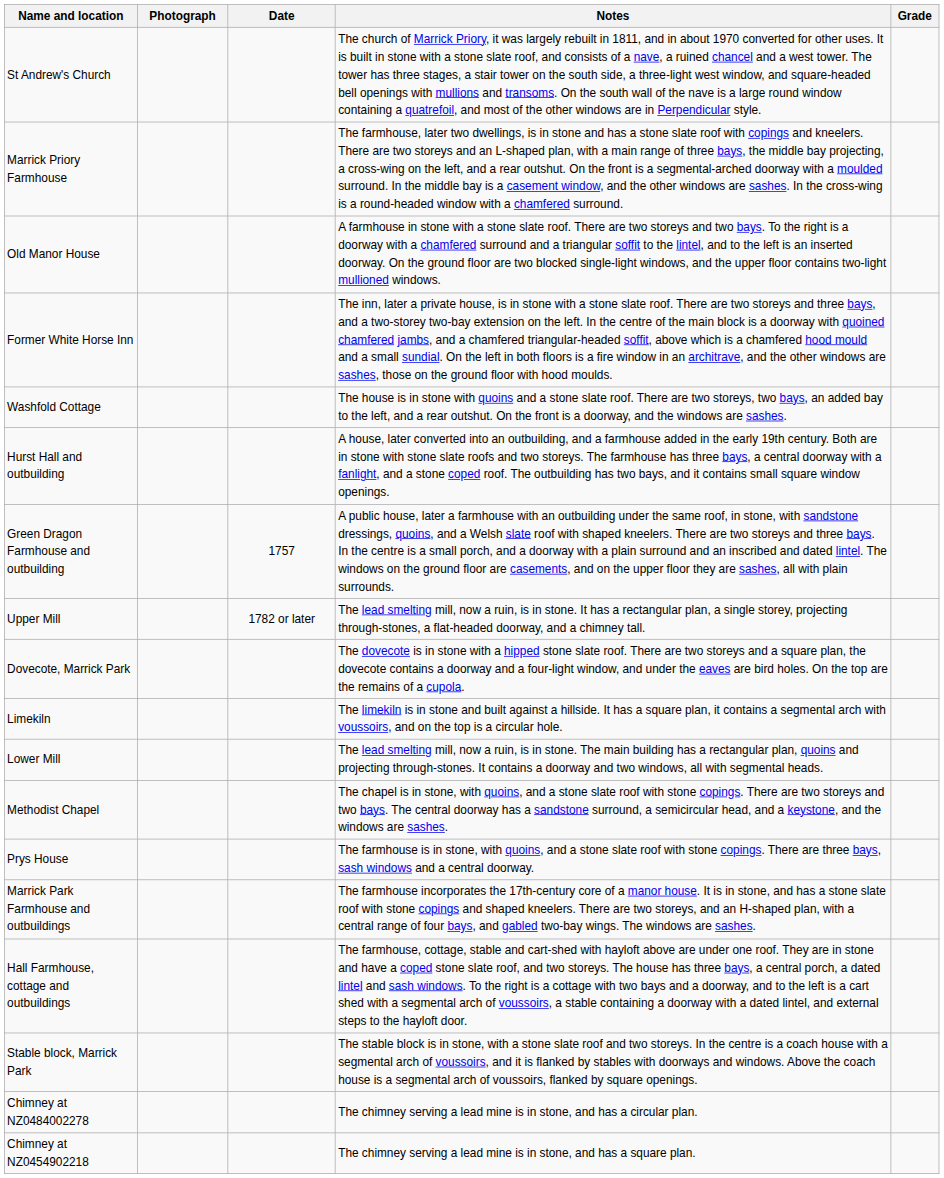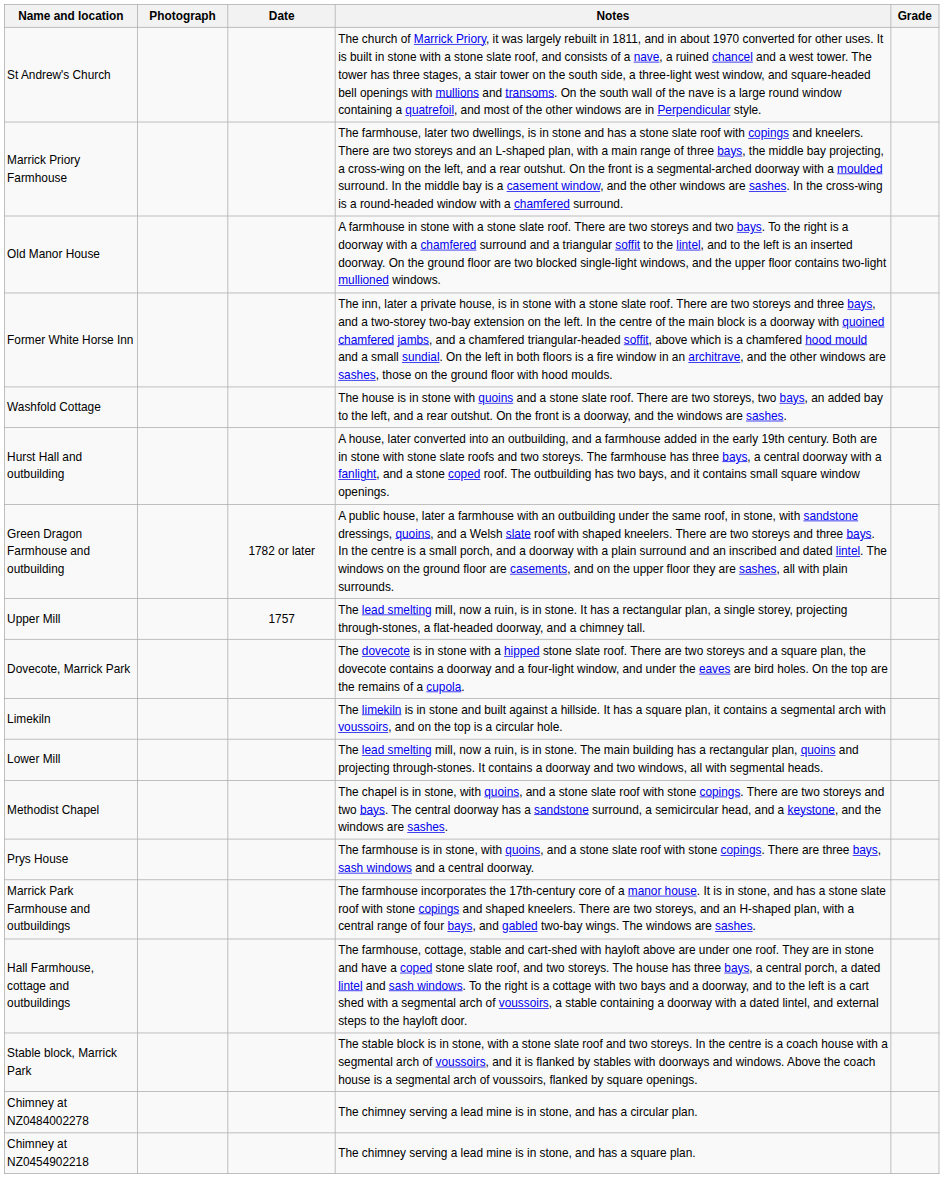Green Dragon Farmhouse and outbuilding | Date: 1757 -> 1782 or later
Upper Mill | Date: 1782 or later -> 1757
